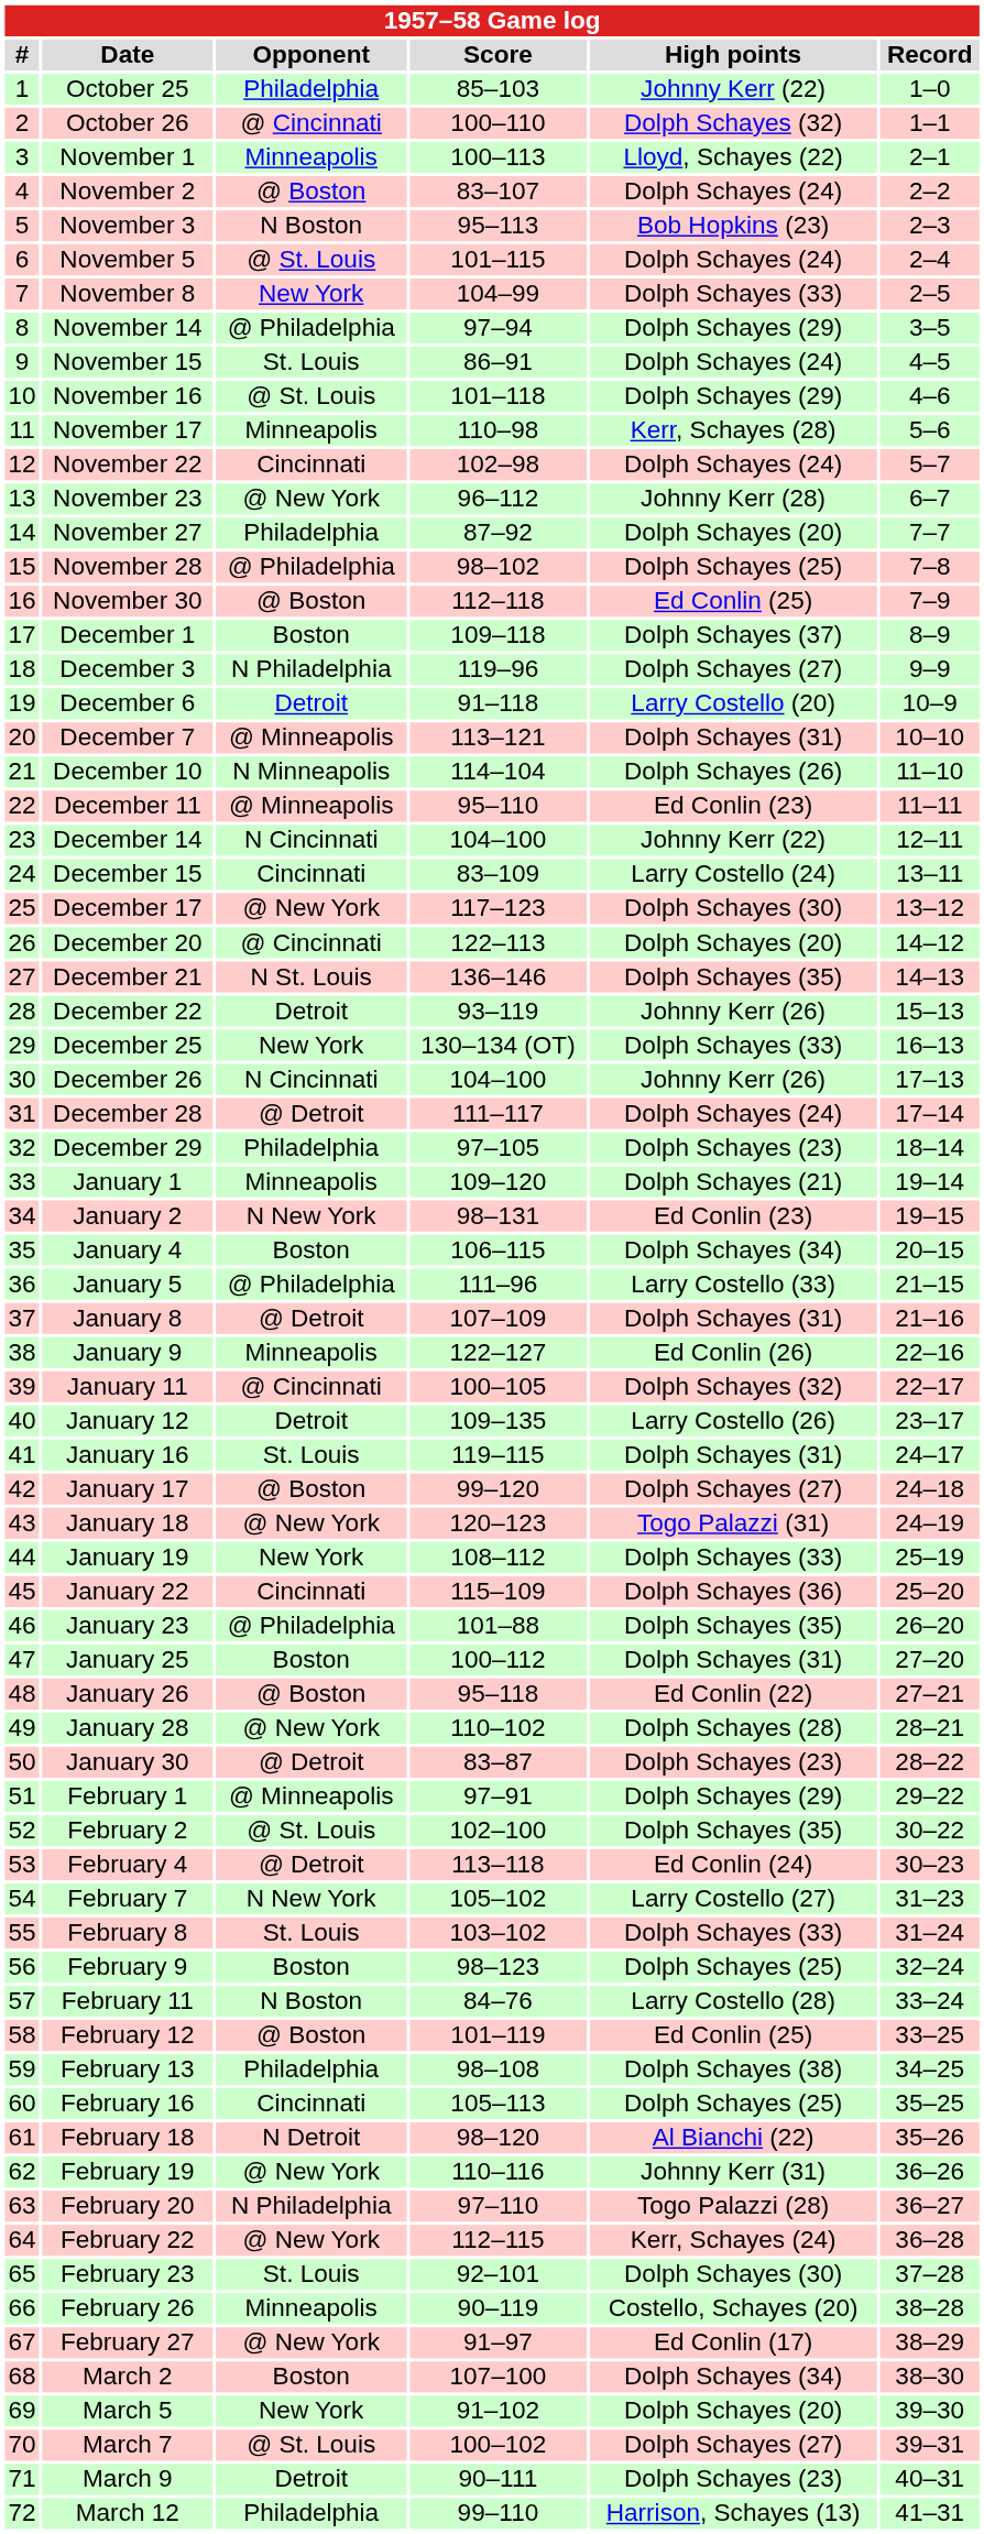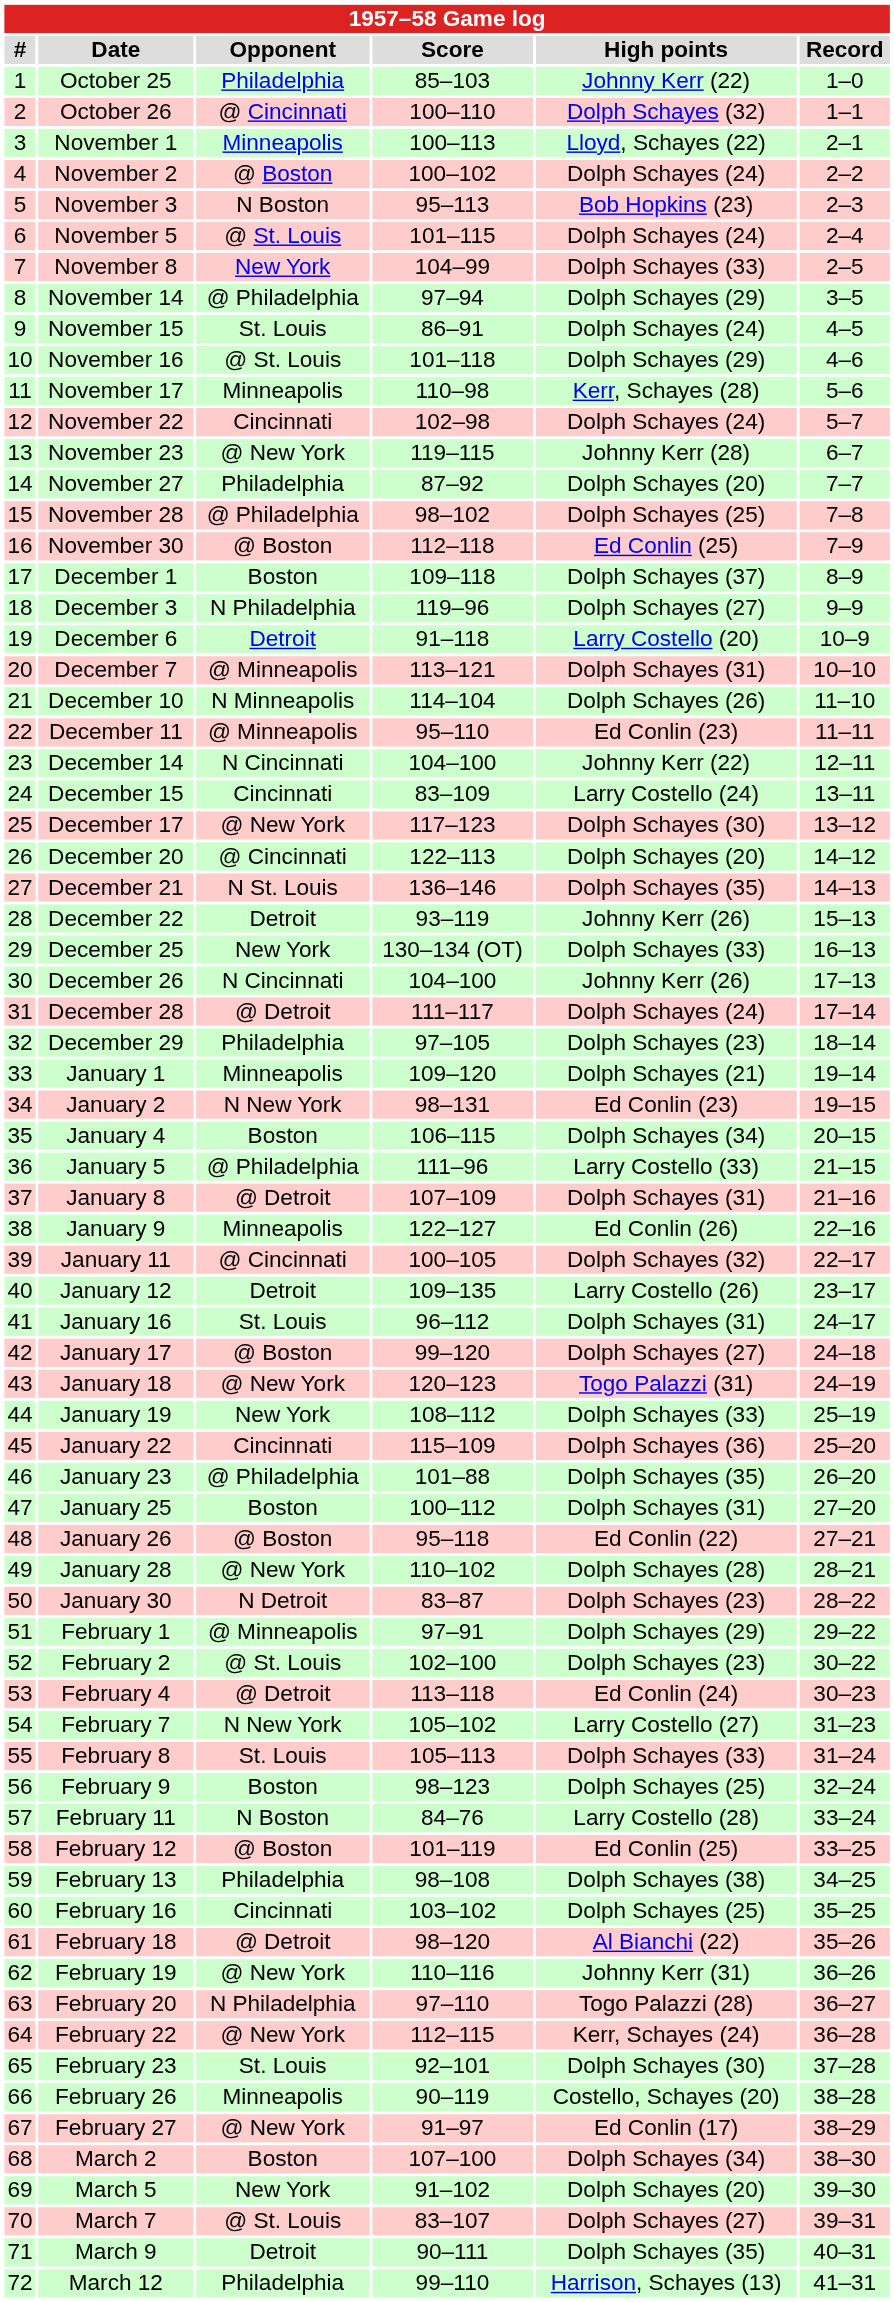November 2 | Score: 83–107 -> 100–102
November 23 | Score: 96–112 -> 119–115
January 16 | Score: 119–115 -> 96–112
January 30 | Opponent: @ Detroit -> N Detroit
February 2 | High points: Dolph Schayes (35) -> Dolph Schayes (23)
February 8 | Score: 103–102 -> 105–113
February 16 | Score: 105–113 -> 103–102
February 18 | Opponent: N Detroit -> @ Detroit
March 7 | Score: 100–102 -> 83–107
March 9 | High points: Dolph Schayes (23) -> Dolph Schayes (35)
